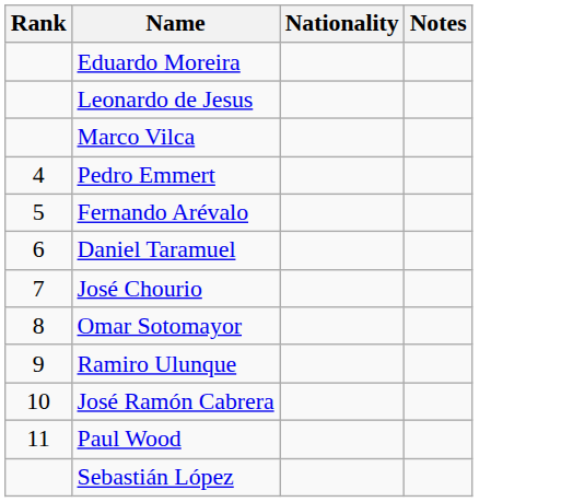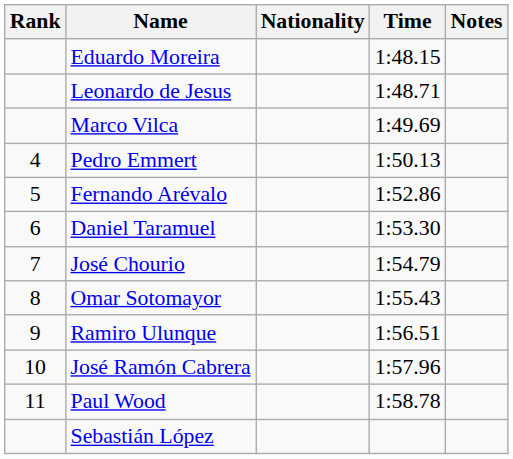+ column: Time | 1:48.15 | 1:48.71 | 1:49.69 | 1:50.13 | 1:52.86 | 1:53.30 | 1:54.79 | 1:55.43 | 1:56.51 | 1:57.96 | 1:58.78
